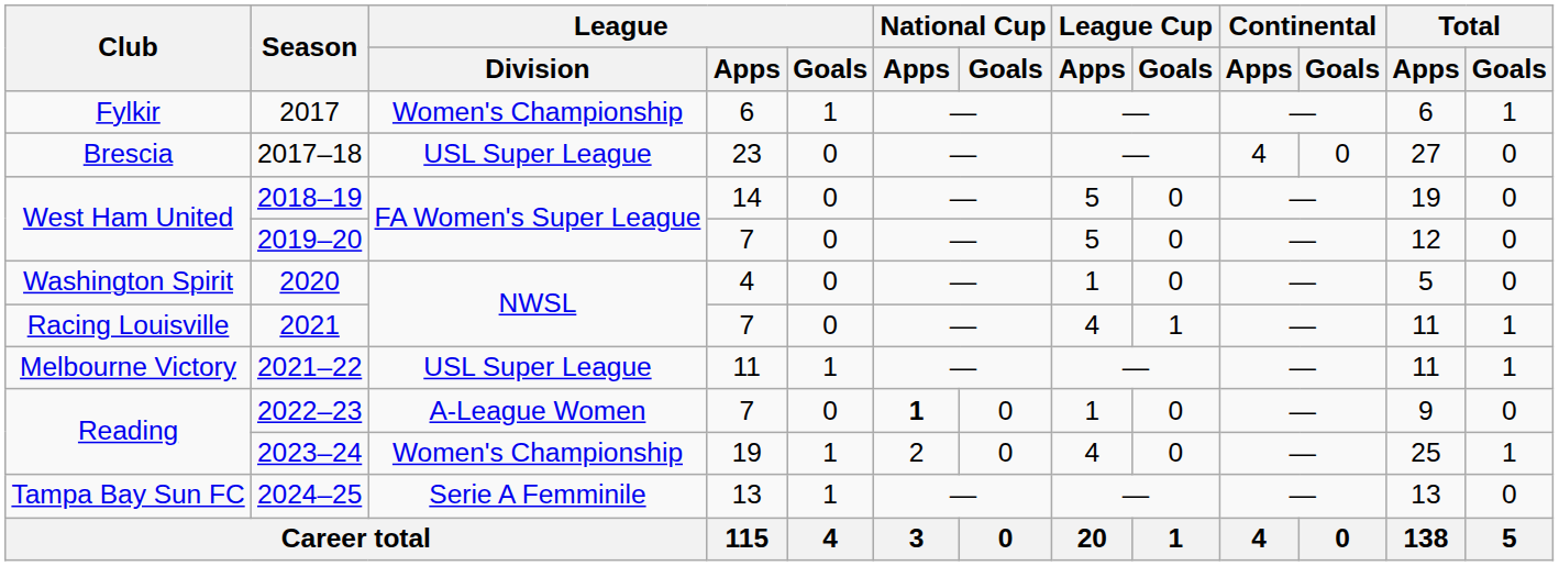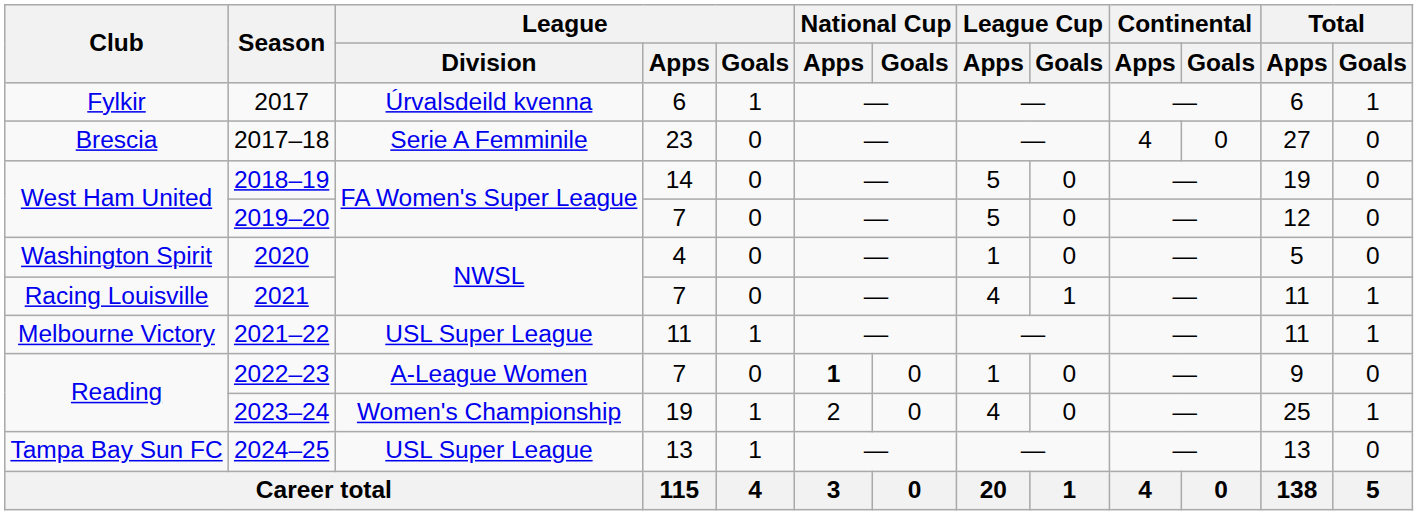2017 | League / Division: Women's Championship -> Úrvalsdeild kvenna
2017–18 | League / Division: USL Super League -> Serie A Femminile
2024–25 | League / Division: Serie A Femminile -> USL Super League
